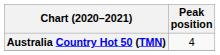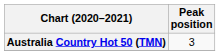Australia Country Hot 50 (TMN) | Peak position: 4 -> 3
